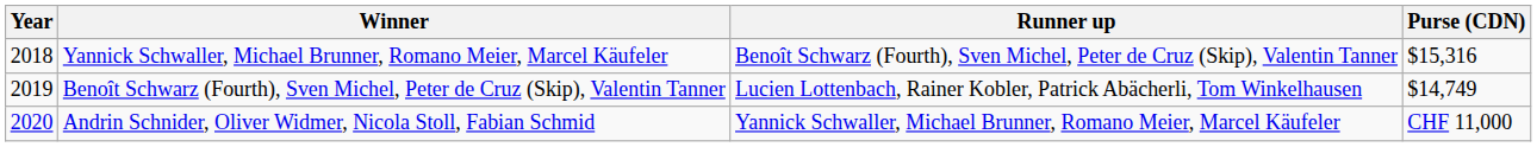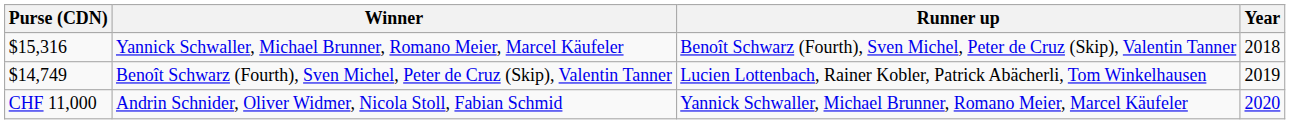columns swapped: Year <-> Purse (CDN)
